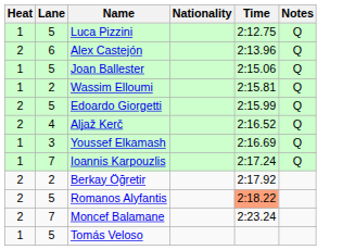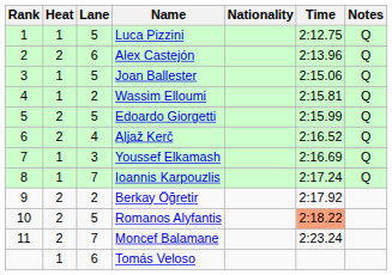+ column: Rank | 1 | 2 | 3 | 4 | 5 | 6 | 7 | 8 | 9 | 10 | 11
Tomás Veloso | Lane: 5 -> 6
